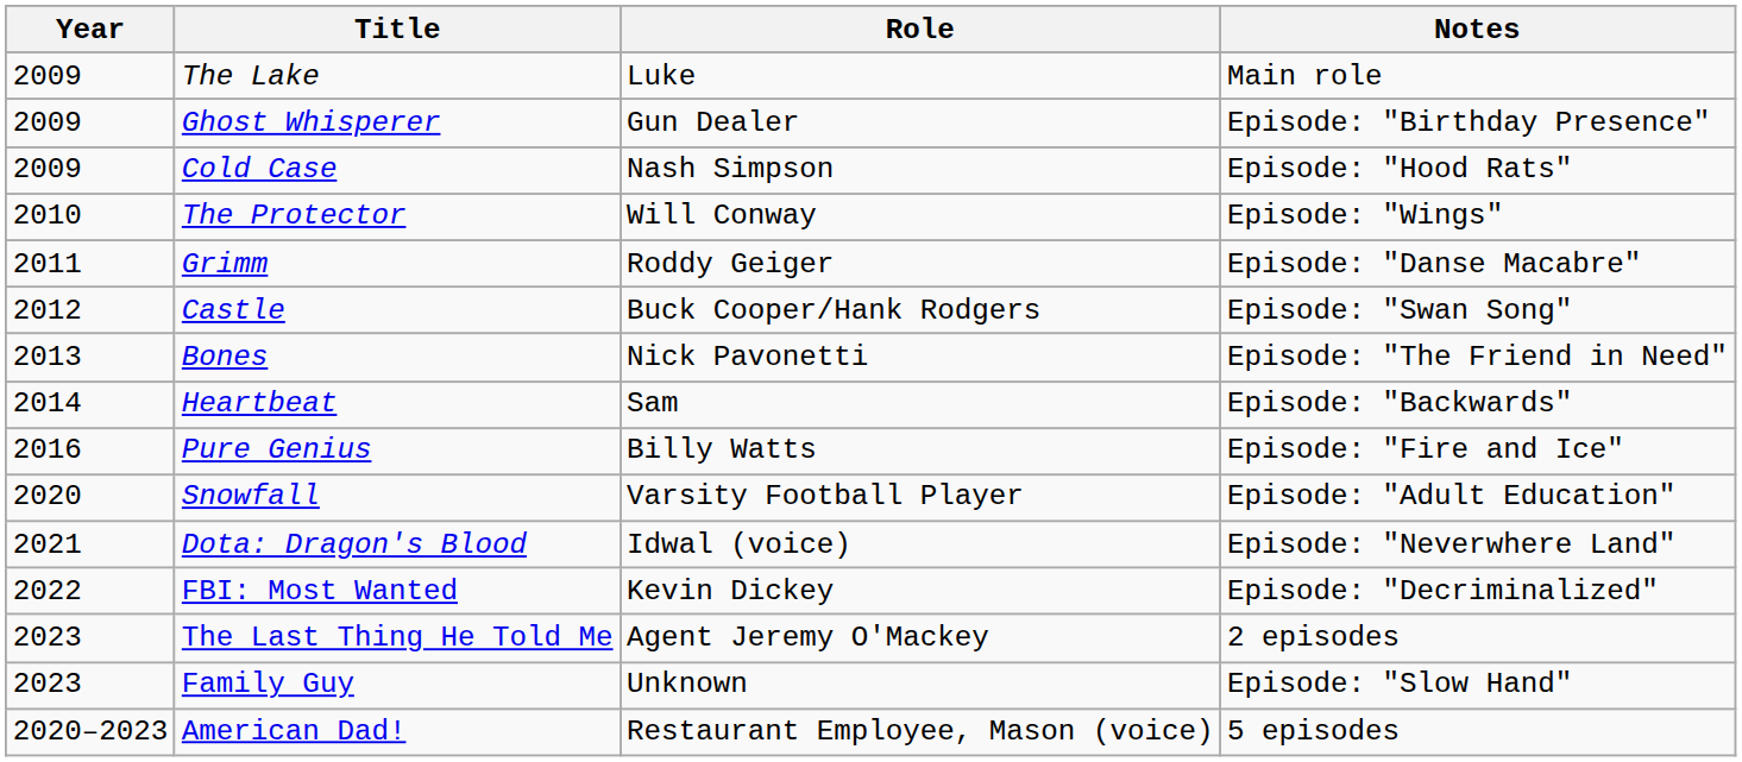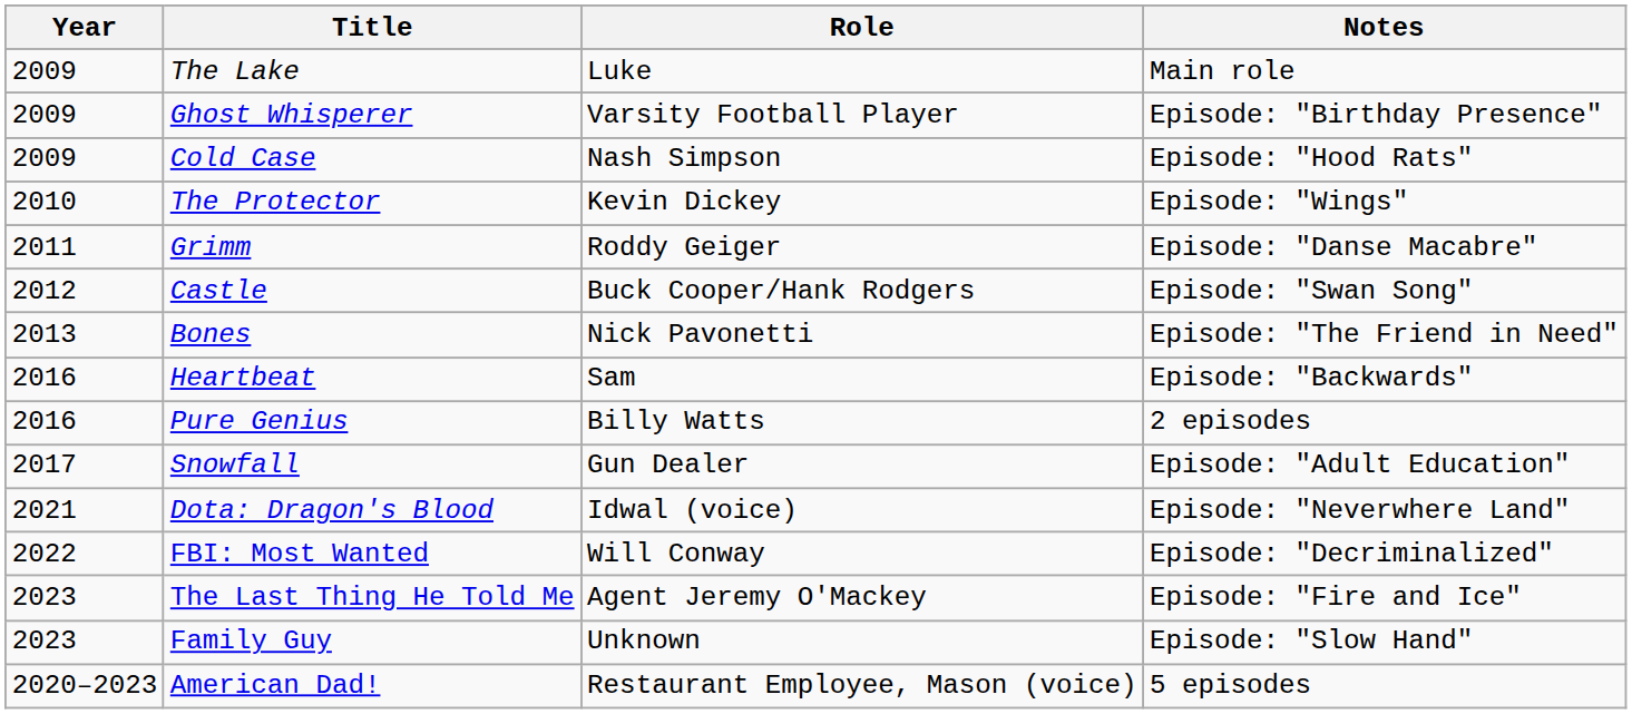Ghost Whisperer | Role: Gun Dealer -> Varsity Football Player
The Protector | Role: Will Conway -> Kevin Dickey
Heartbeat | Year: 2014 -> 2016
Pure Genius | Notes: Episode: "Fire and Ice" -> 2 episodes
Snowfall | Year: 2020 -> 2017
Snowfall | Role: Varsity Football Player -> Gun Dealer
FBI: Most Wanted | Role: Kevin Dickey -> Will Conway
The Last Thing He Told Me | Notes: 2 episodes -> Episode: "Fire and Ice"
